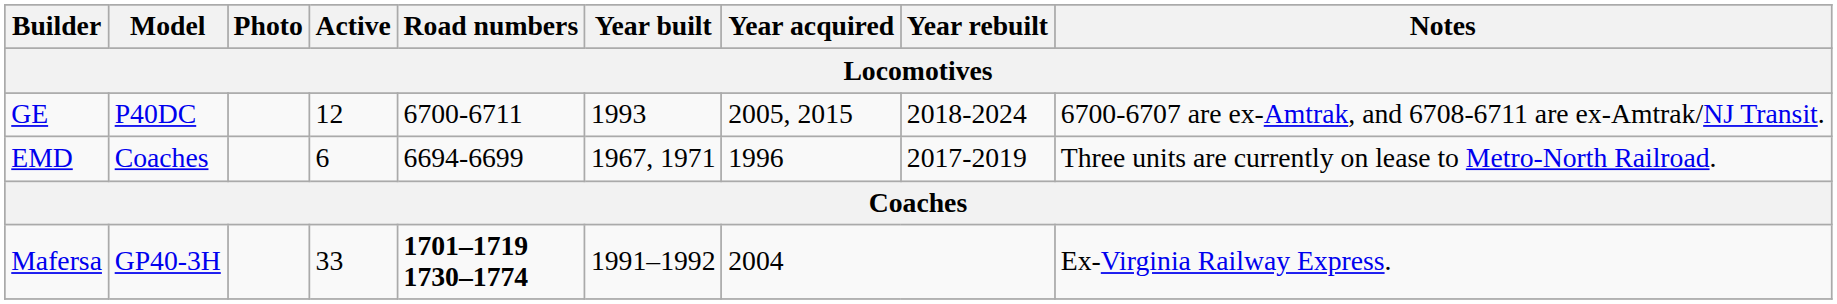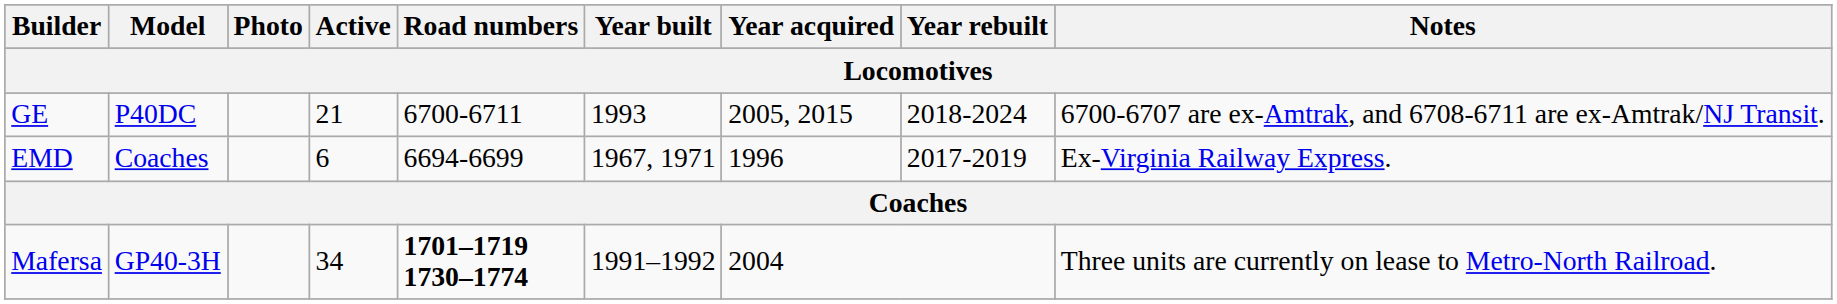GE | Active: 12 -> 21
EMD | Notes: Three units are currently on lease to Metro-North Railroad. -> Ex-Virginia Railway Express.
Mafersa | Active: 33 -> 34
Mafersa | Notes: Ex-Virginia Railway Express. -> Three units are currently on lease to Metro-North Railroad.
